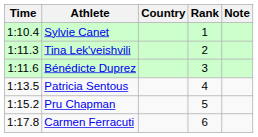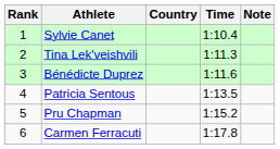columns swapped: Rank <-> Time
